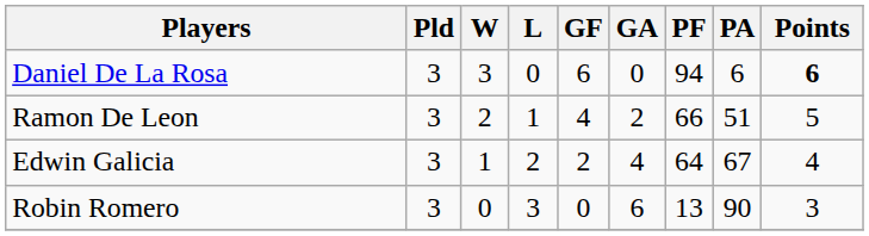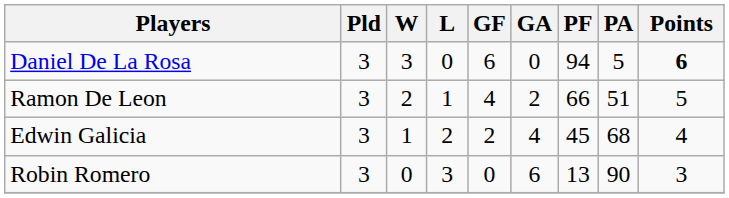Daniel De La Rosa | PA: 6 -> 5
Edwin Galicia | PF: 64 -> 45
Edwin Galicia | PA: 67 -> 68
